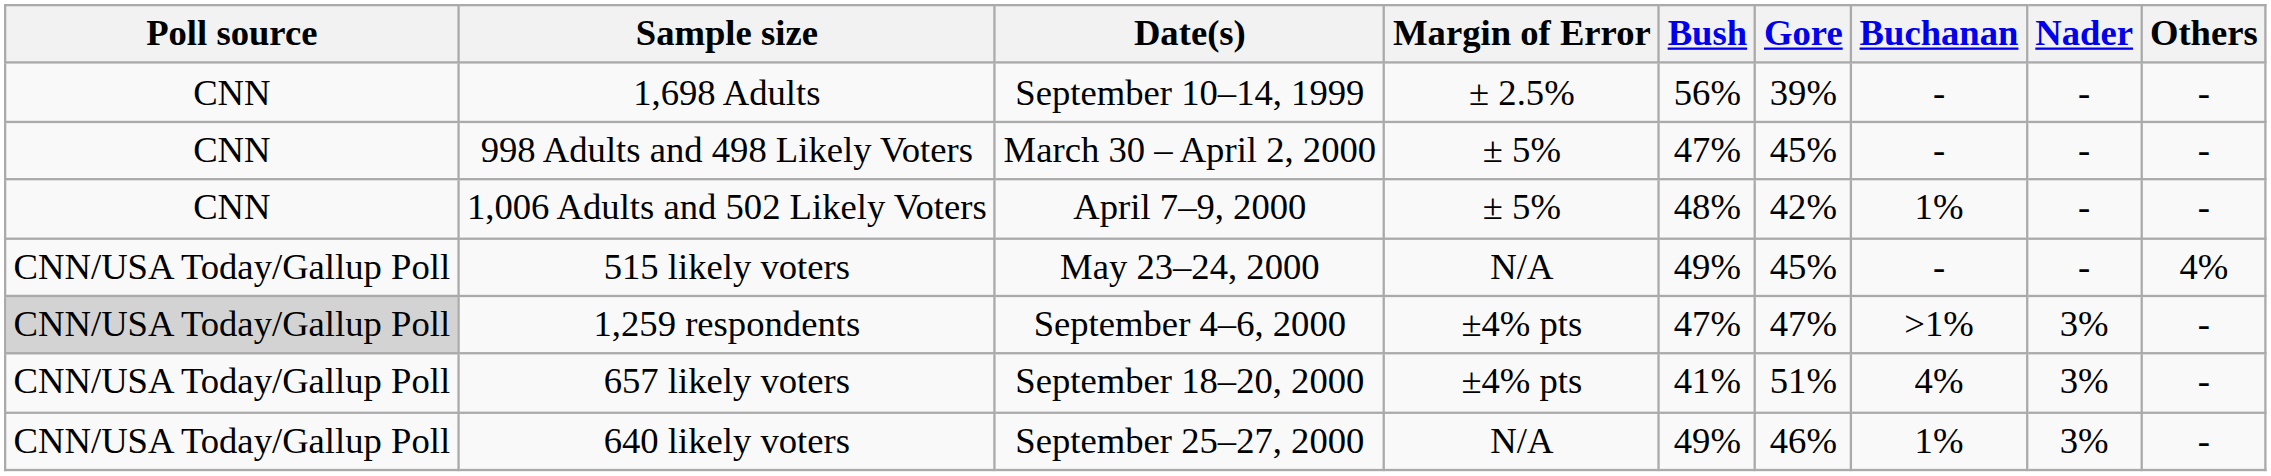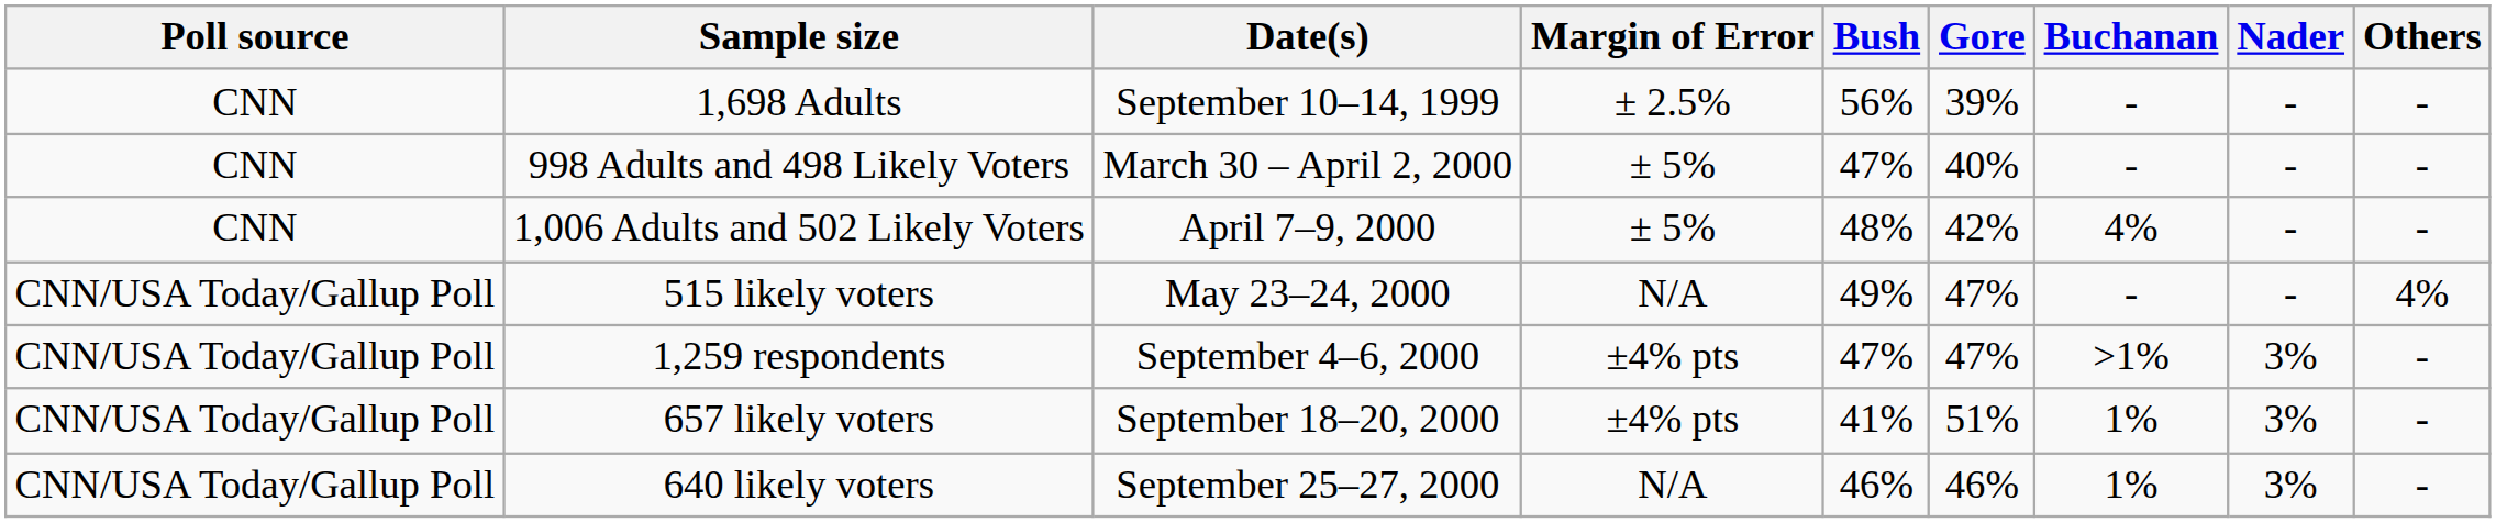998 Adults and 498 Likely Voters | Gore: 45% -> 40%
1,006 Adults and 502 Likely Voters | Buchanan: 1% -> 4%
515 likely voters | Gore: 45% -> 47%
1,259 respondents | Poll source: lightgrey background -> no background
657 likely voters | Buchanan: 4% -> 1%
640 likely voters | Bush: 49% -> 46%
